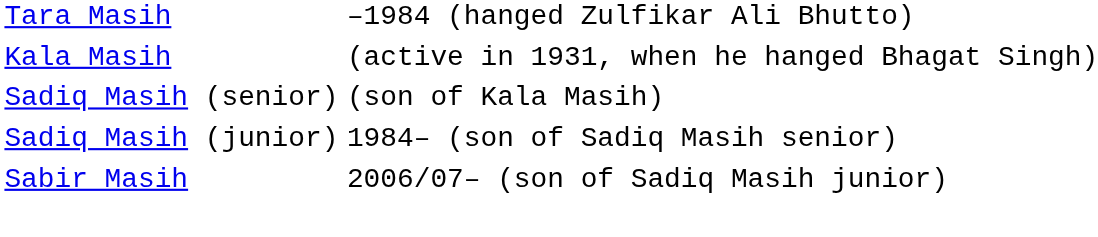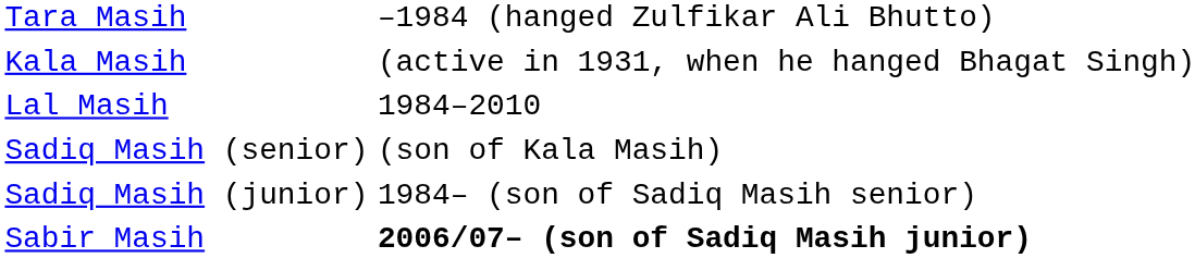+ row: Lal Masih | 1984–2010
Sabir Masih | column 2: normal -> bold
